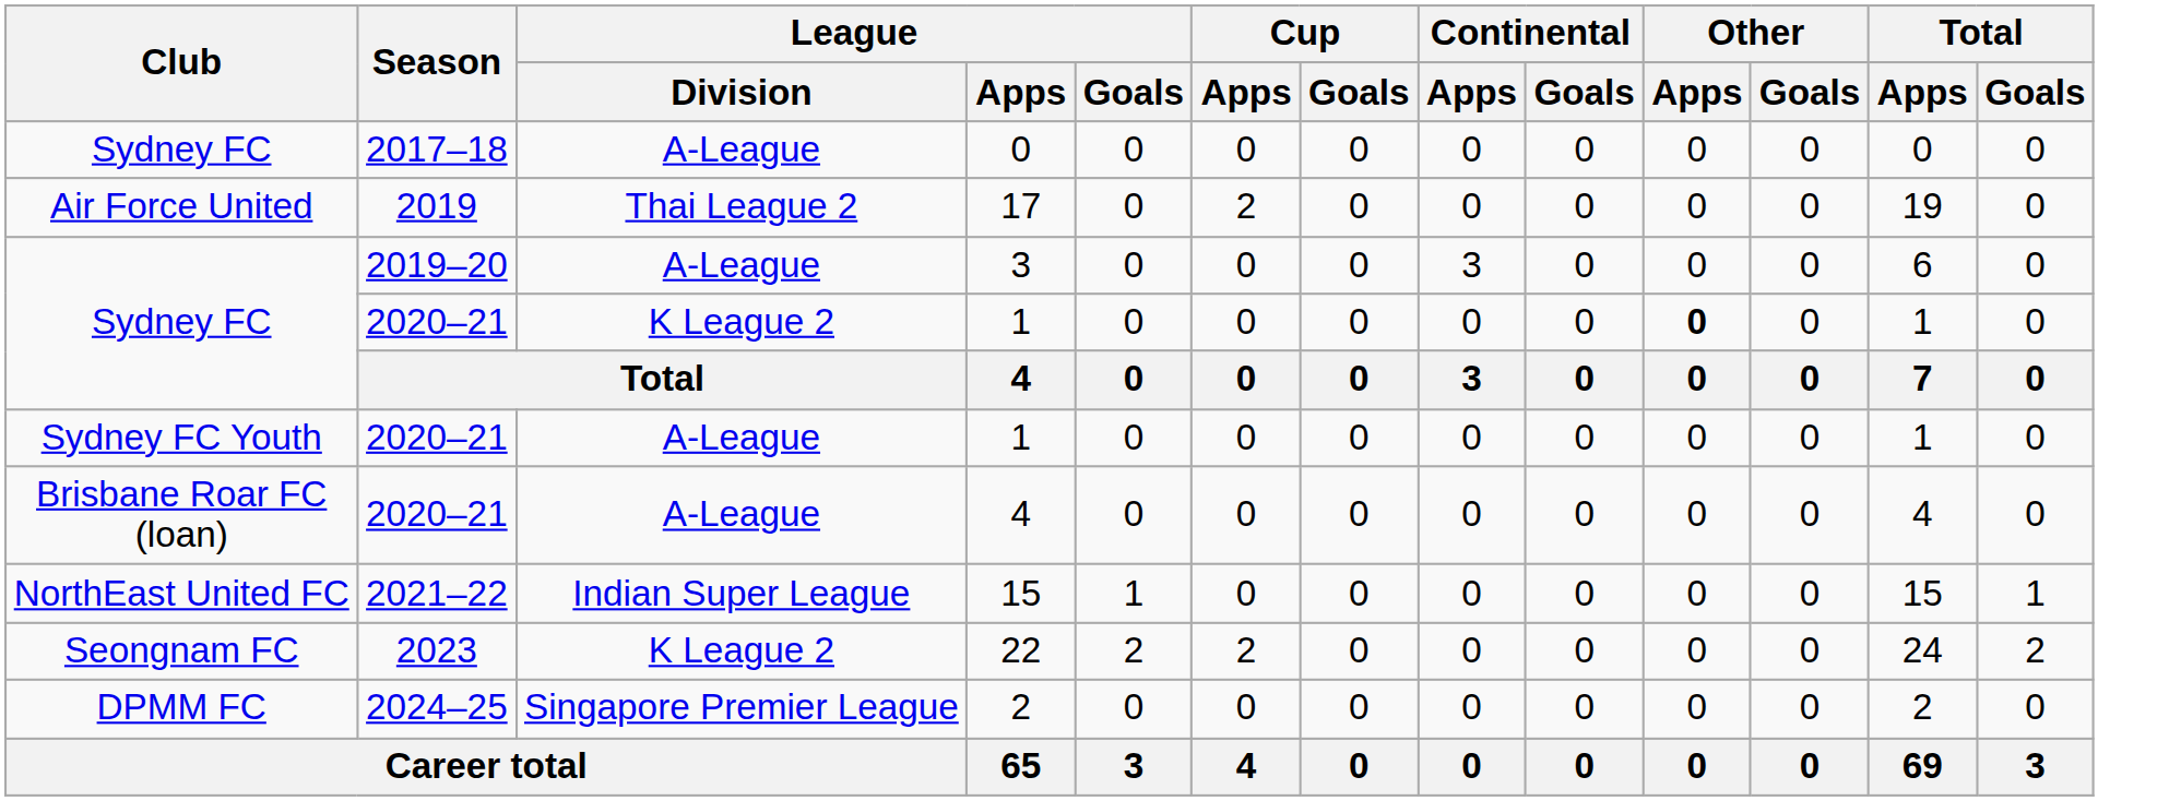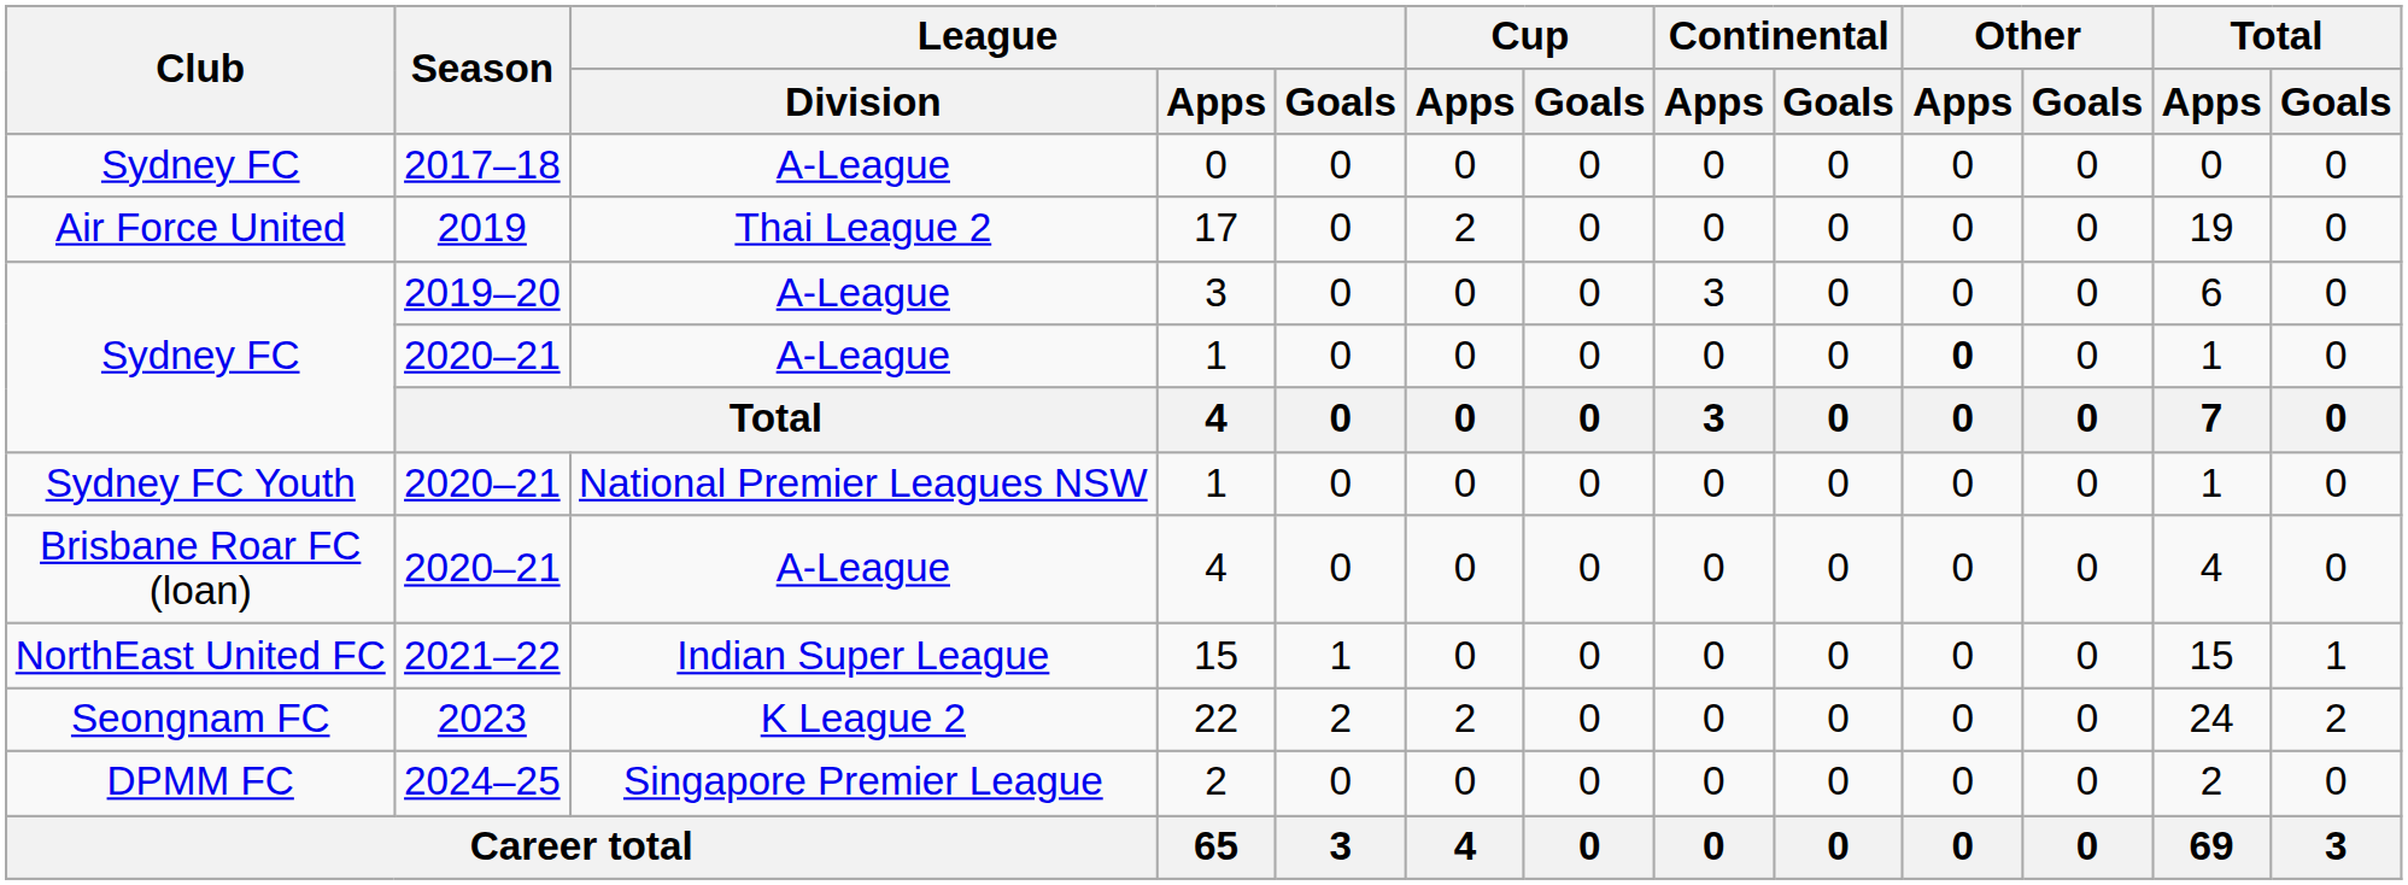Sydney FC / 1 | League / Division: K League 2 -> A-League
Sydney FC Youth / 1 | League / Division: A-League -> National Premier Leagues NSW
